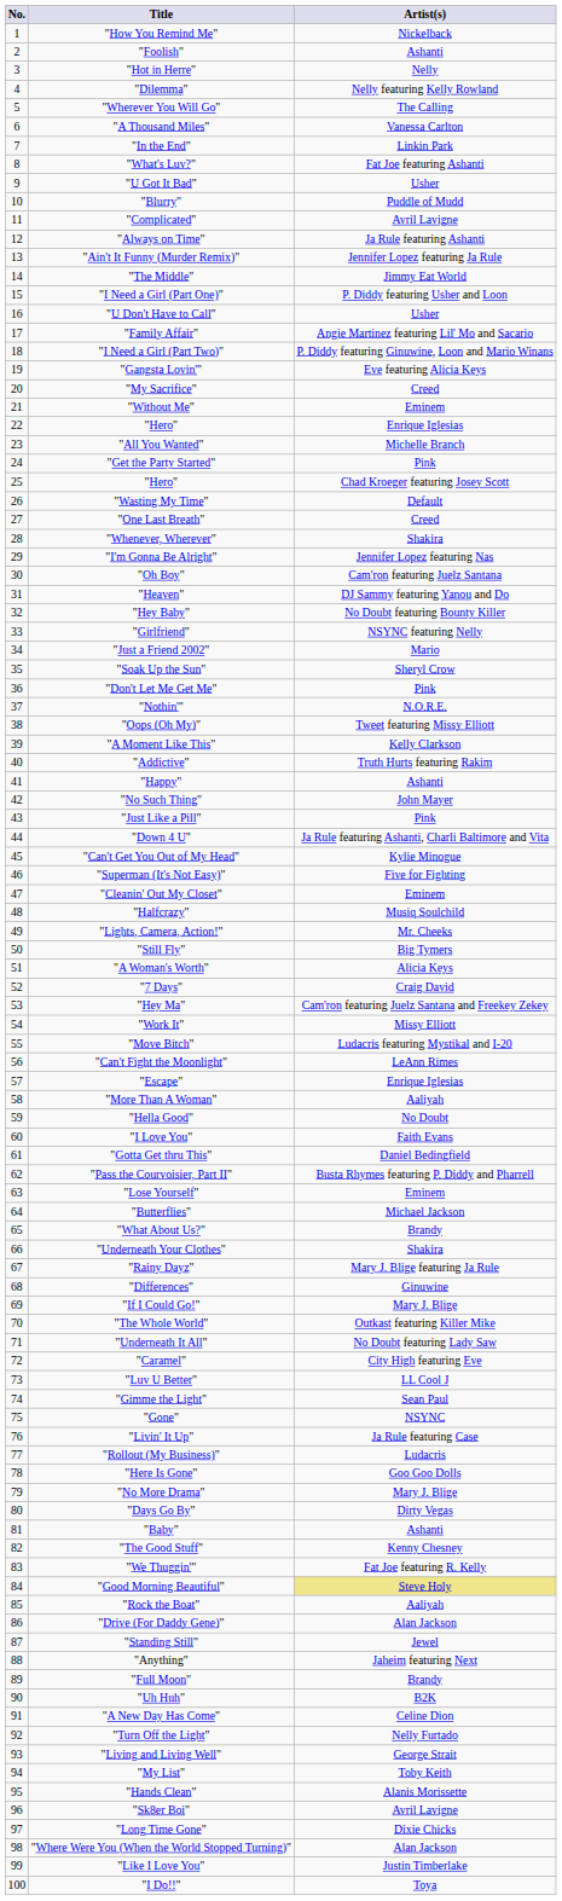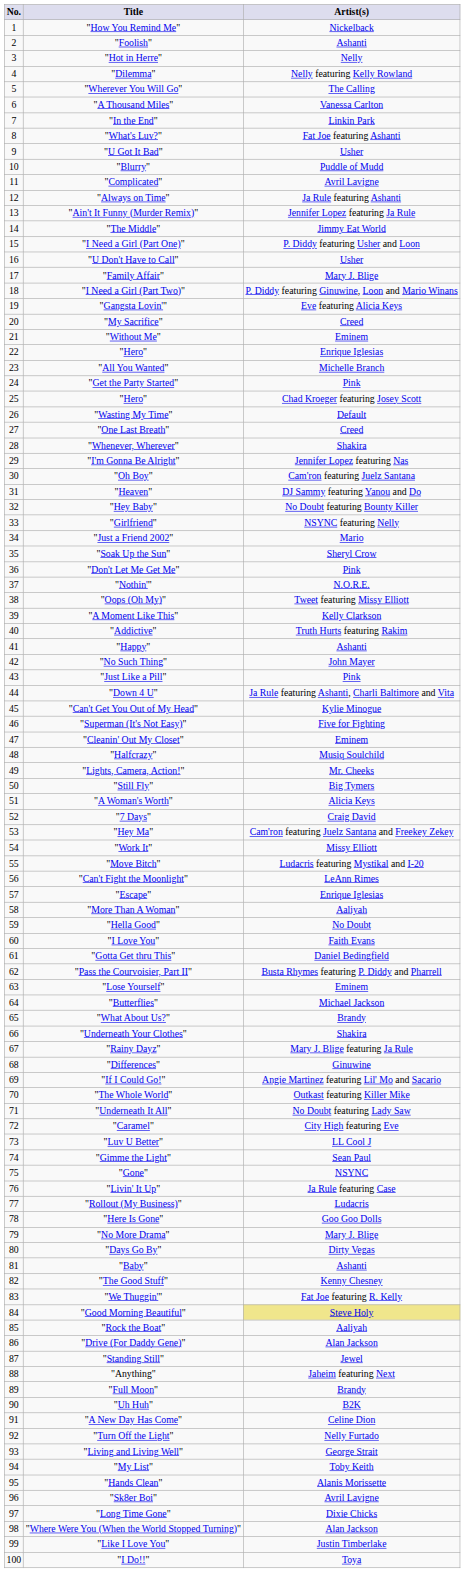"Family Affair" | Artist(s): Angie Martinez featuring Lil' Mo and Sacario -> Mary J. Blige
"If I Could Go!" | Artist(s): Mary J. Blige -> Angie Martinez featuring Lil' Mo and Sacario
